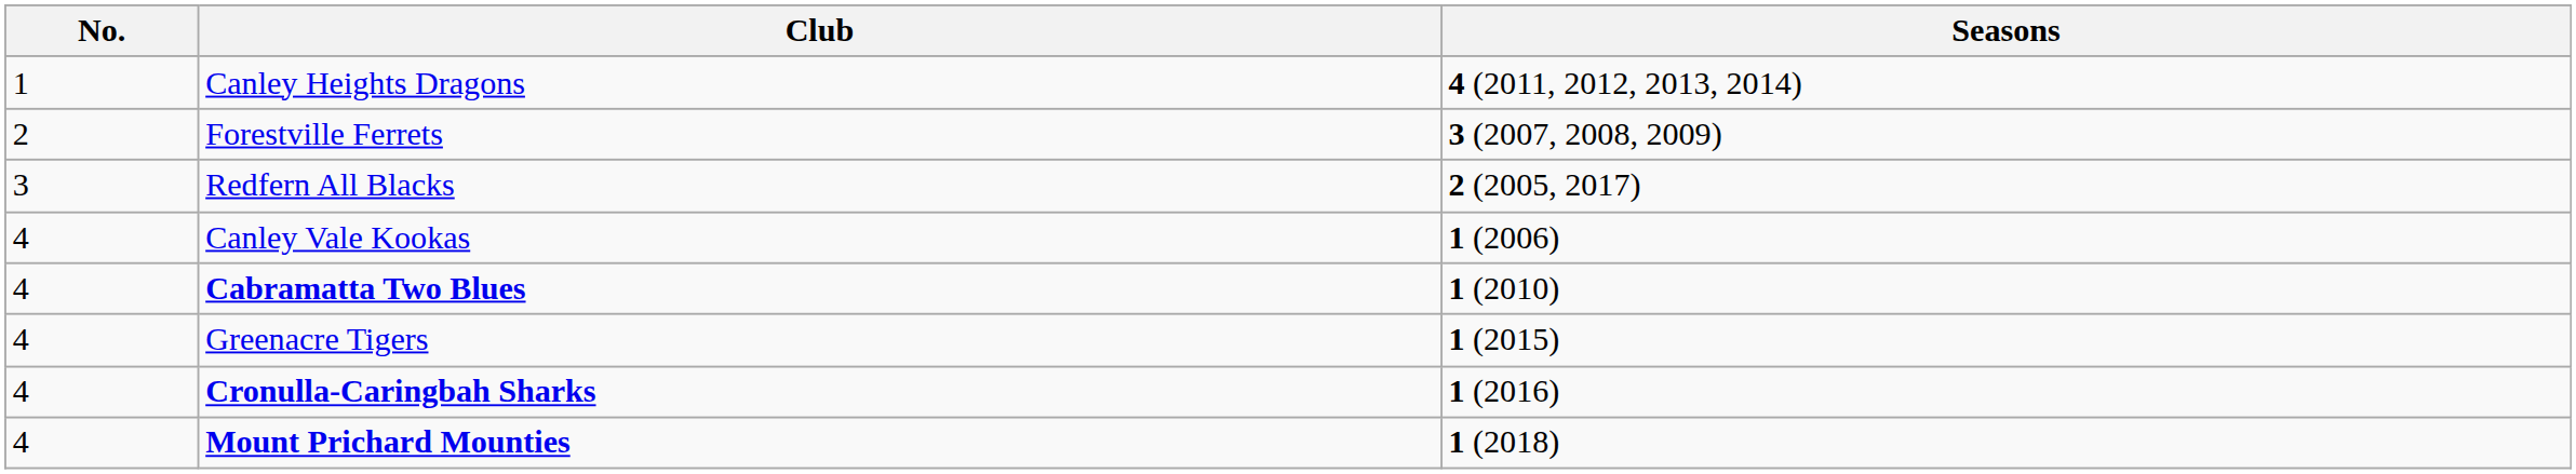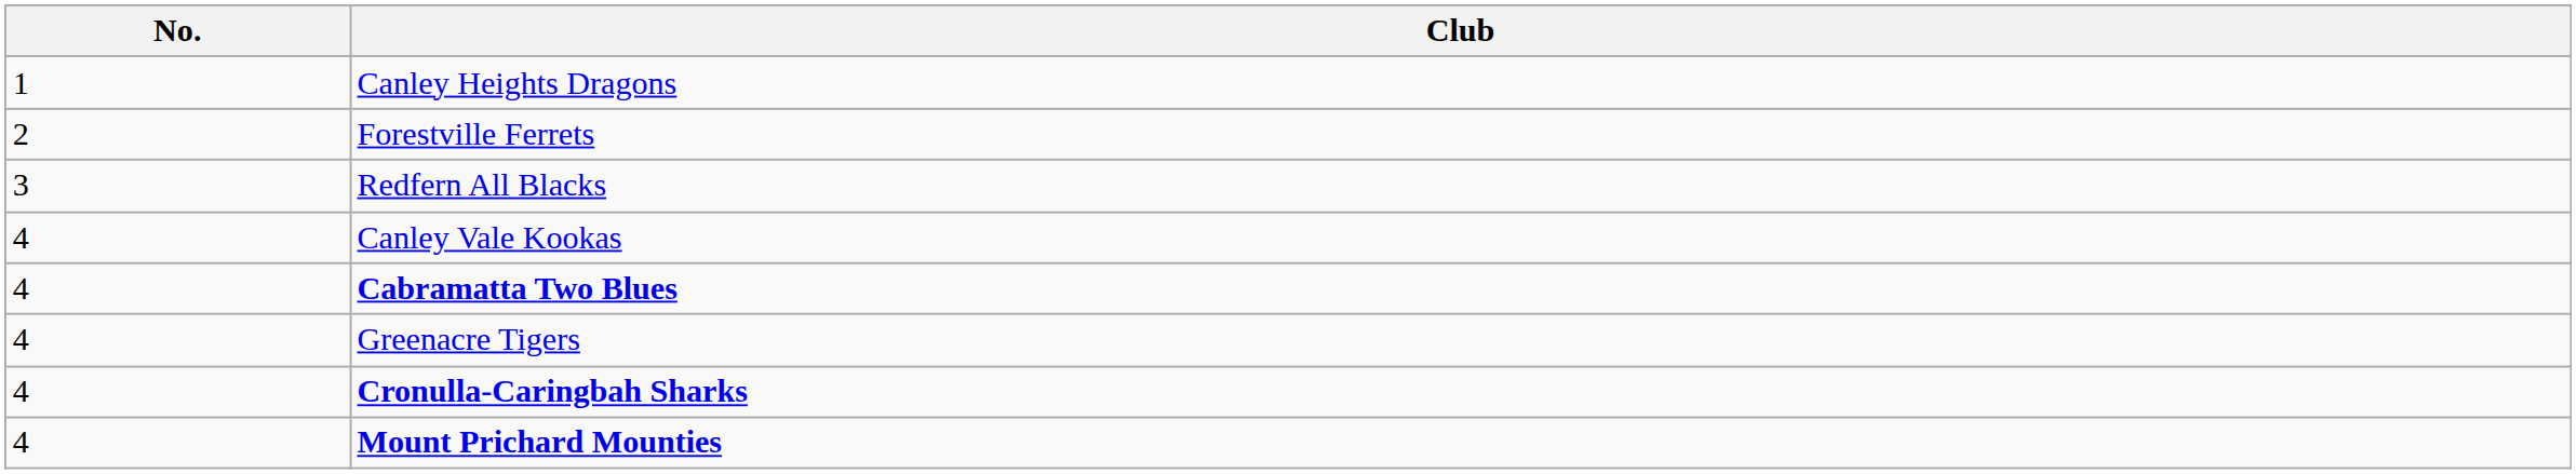- column: Seasons | 4 (2011, 2012, 2013, 2014) | 3 (2007, 2008, 2009) | 2 (2005, 2017) | 1 (2006) | 1 (2010) | 1 (2015) | 1 (2016) | 1 (2018)
